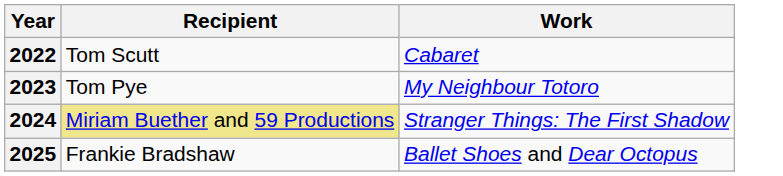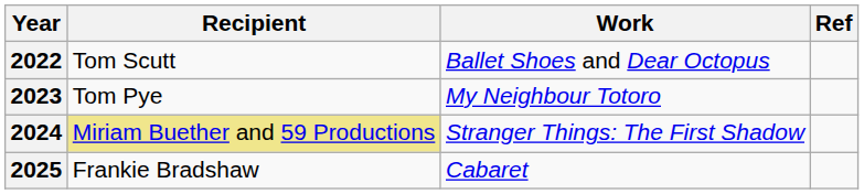+ column: Ref
2022 | Work: Cabaret -> Ballet Shoes and Dear Octopus
2025 | Work: Ballet Shoes and Dear Octopus -> Cabaret
